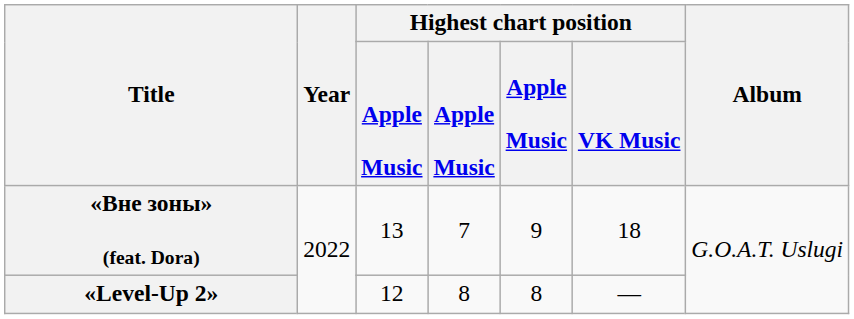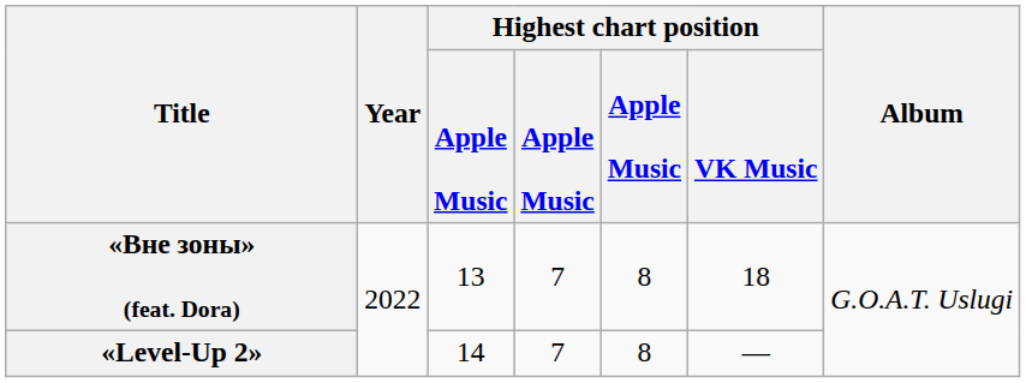«Вне зоны» (feat. Dora) | column 5: 9 -> 8
«Level-Up 2» | column 3: 12 -> 14
«Level-Up 2» | column 4: 8 -> 7
